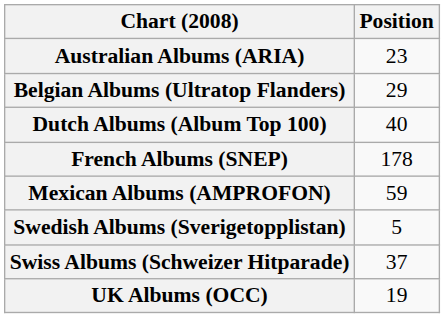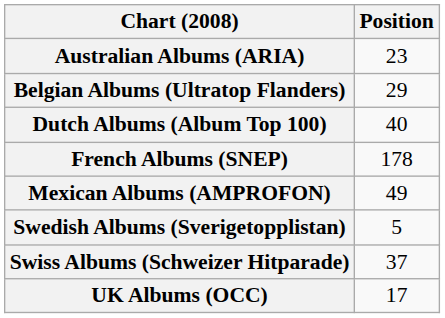Mexican Albums (AMPROFON) | Position: 59 -> 49
UK Albums (OCC) | Position: 19 -> 17
